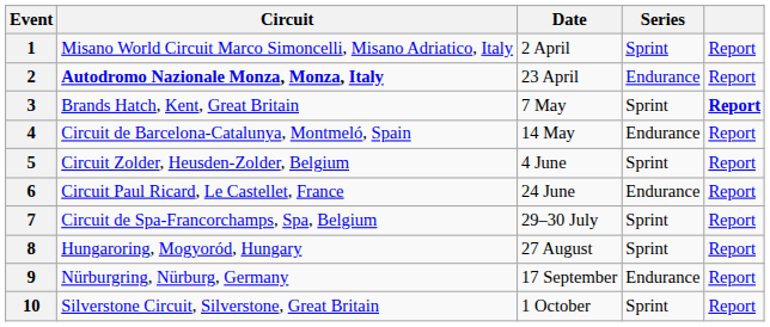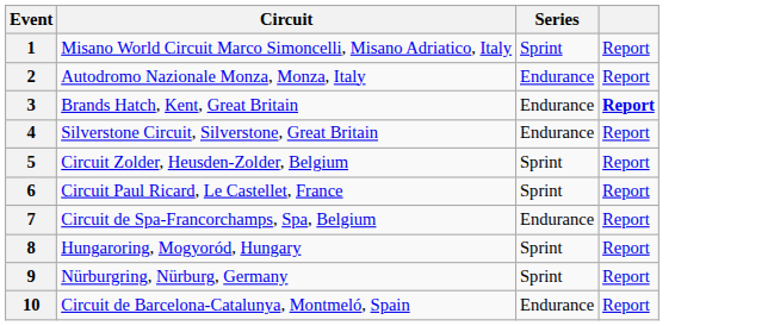- column: Date | 2 April | 23 April | 7 May | 14 May | 4 June | 24 June | 29–30 July | 27 August | 17 September | 1 October
2 | Circuit: bold -> normal
3 | Series: Sprint -> Endurance
4 | Circuit: Circuit de Barcelona-Catalunya, Montmeló, Spain -> Silverstone Circuit, Silverstone, Great Britain
6 | Series: Endurance -> Sprint
7 | Series: Sprint -> Endurance
9 | Series: Endurance -> Sprint
10 | Circuit: Silverstone Circuit, Silverstone, Great Britain -> Circuit de Barcelona-Catalunya, Montmeló, Spain
10 | Series: Sprint -> Endurance
